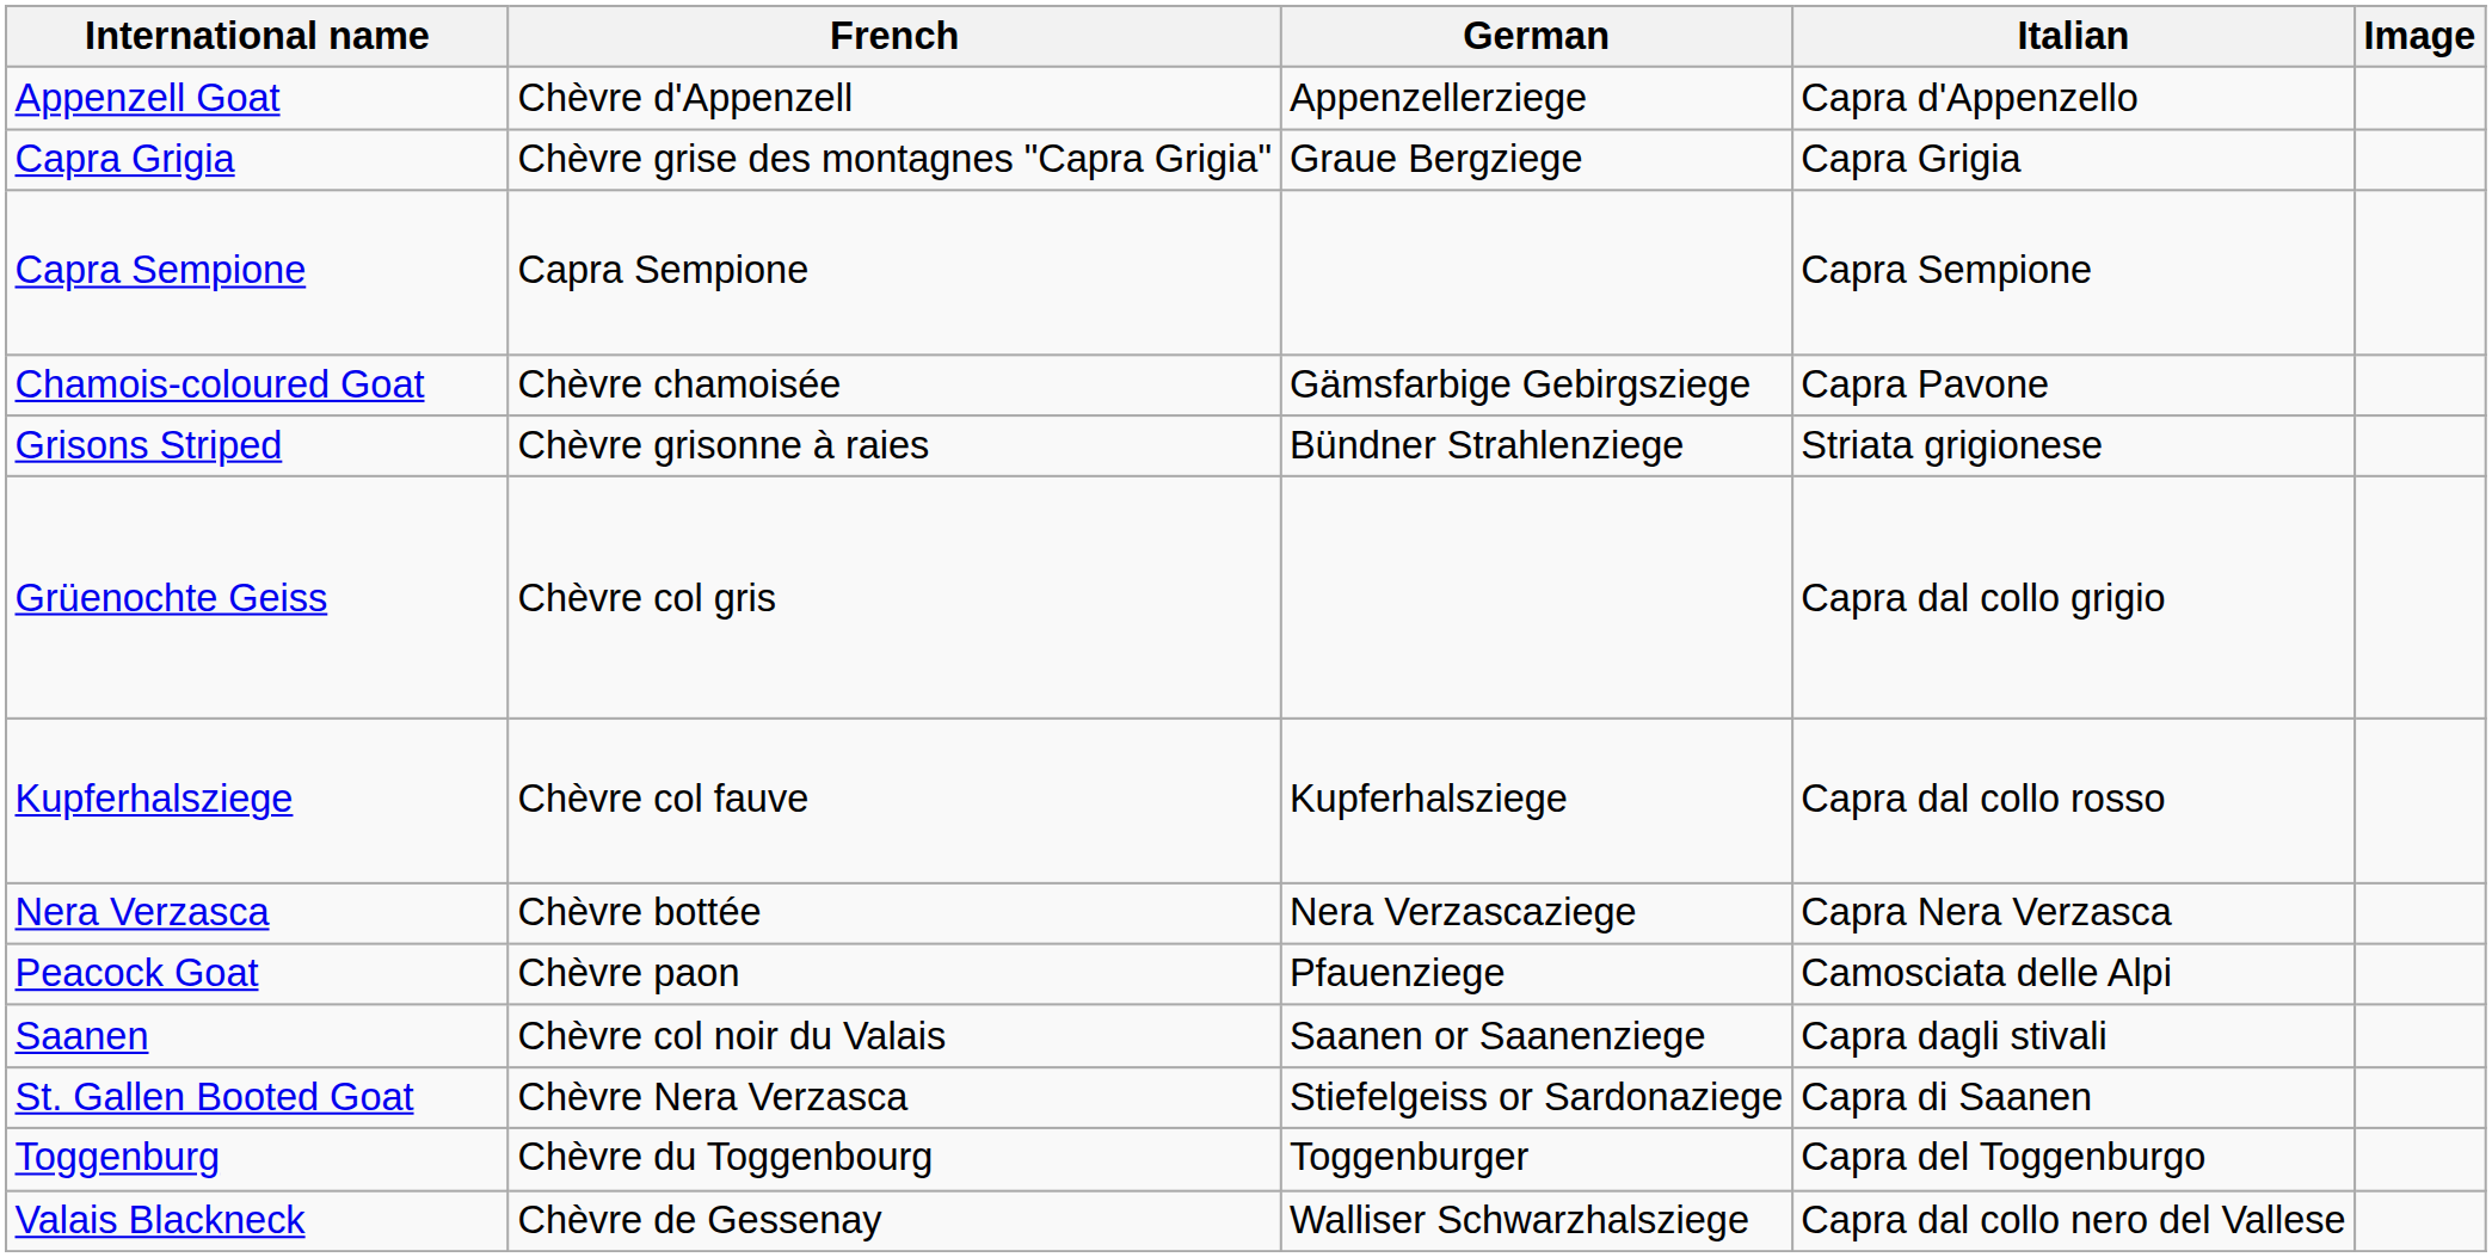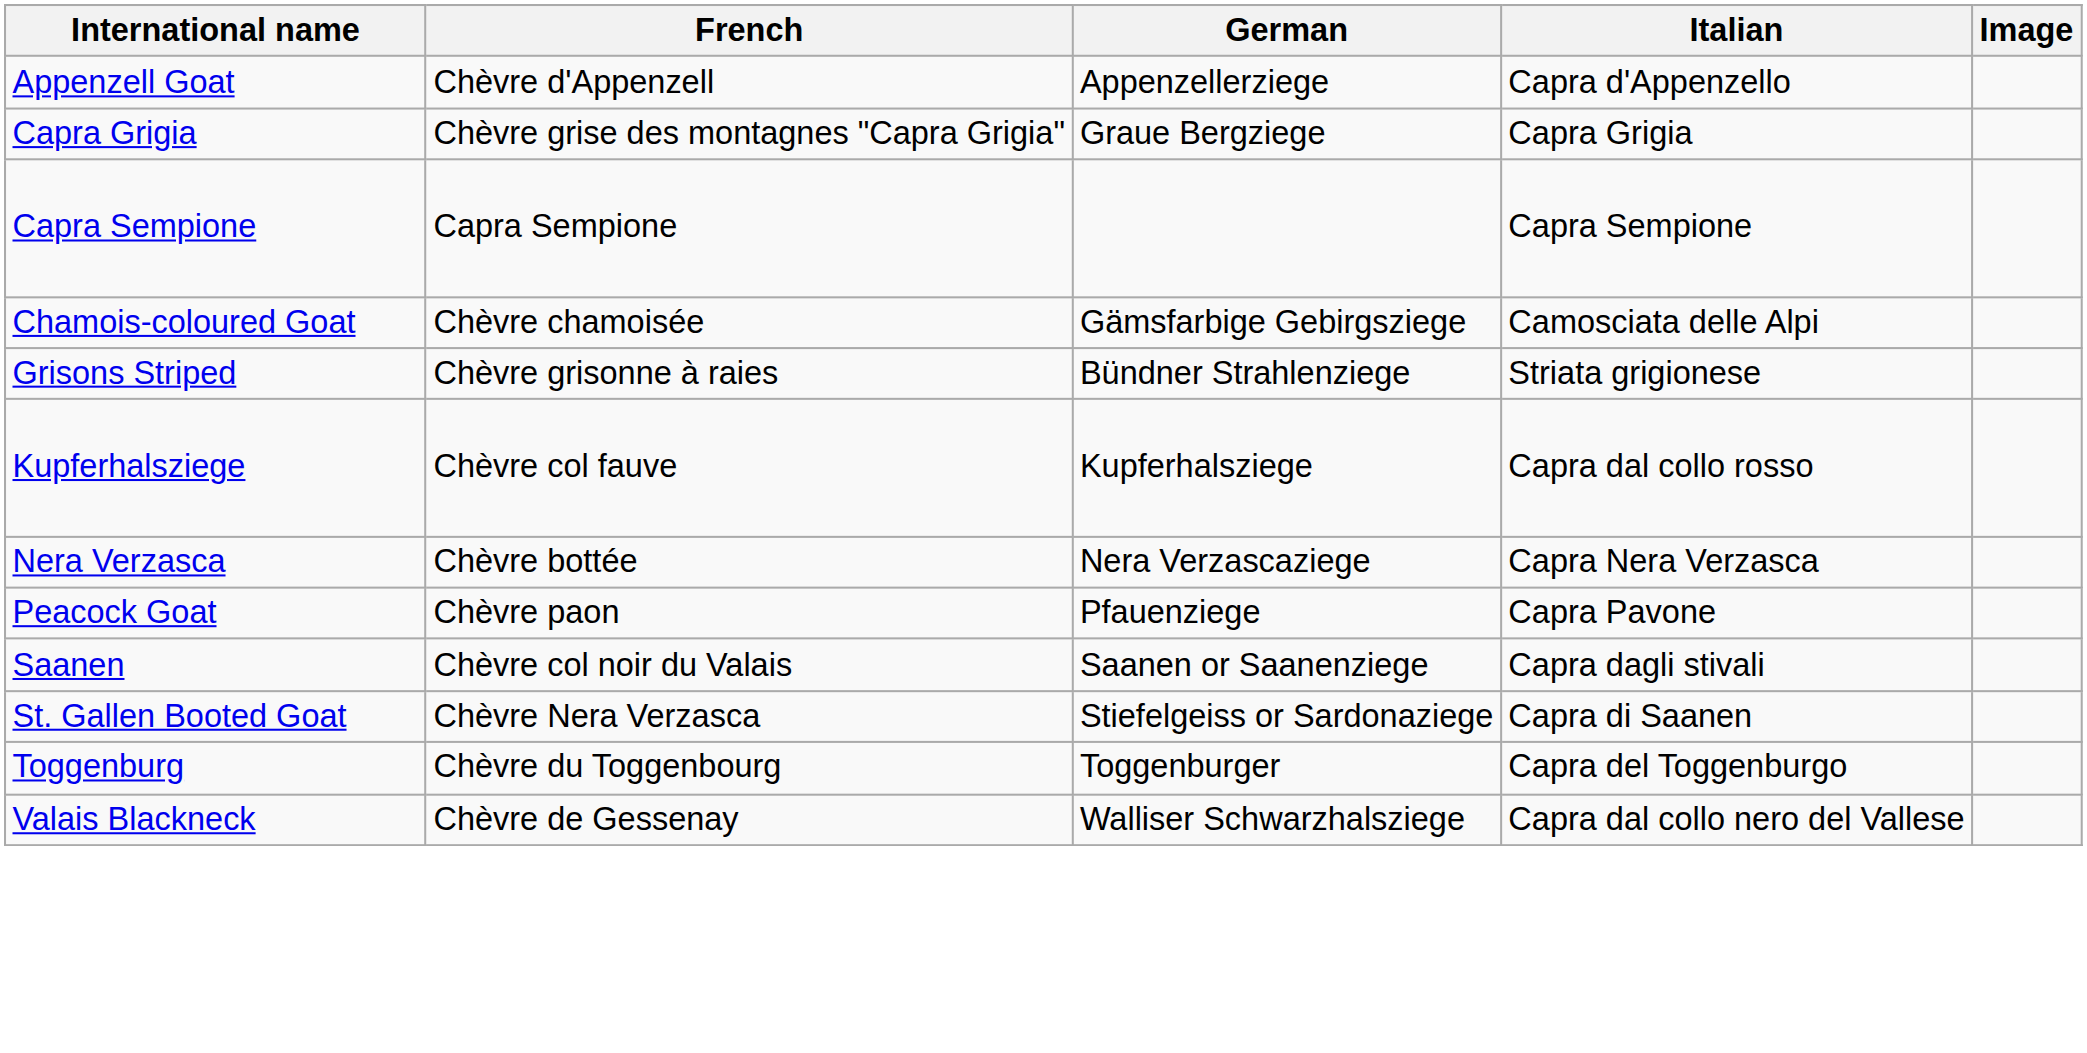Chamois-coloured Goat | Italian: Capra Pavone -> Camosciata delle Alpi
- row: Grüenochte Geiss | Chèvre col gris | Capra dal collo grigio
Peacock Goat | Italian: Camosciata delle Alpi -> Capra Pavone
